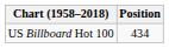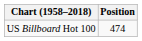US Billboard Hot 100 | Position: 434 -> 474
